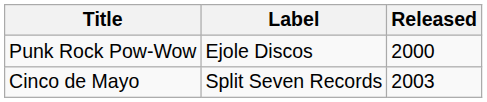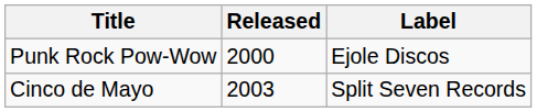columns swapped: Released <-> Label
